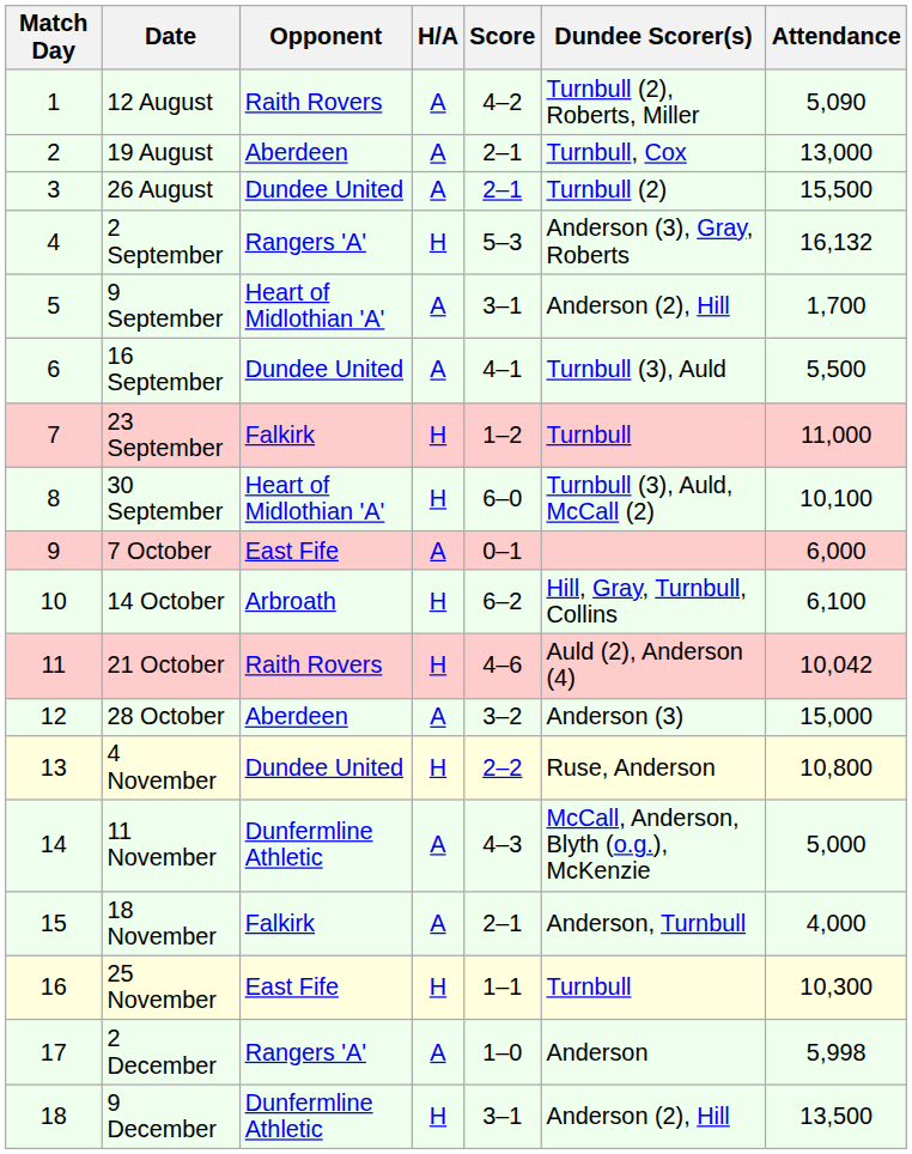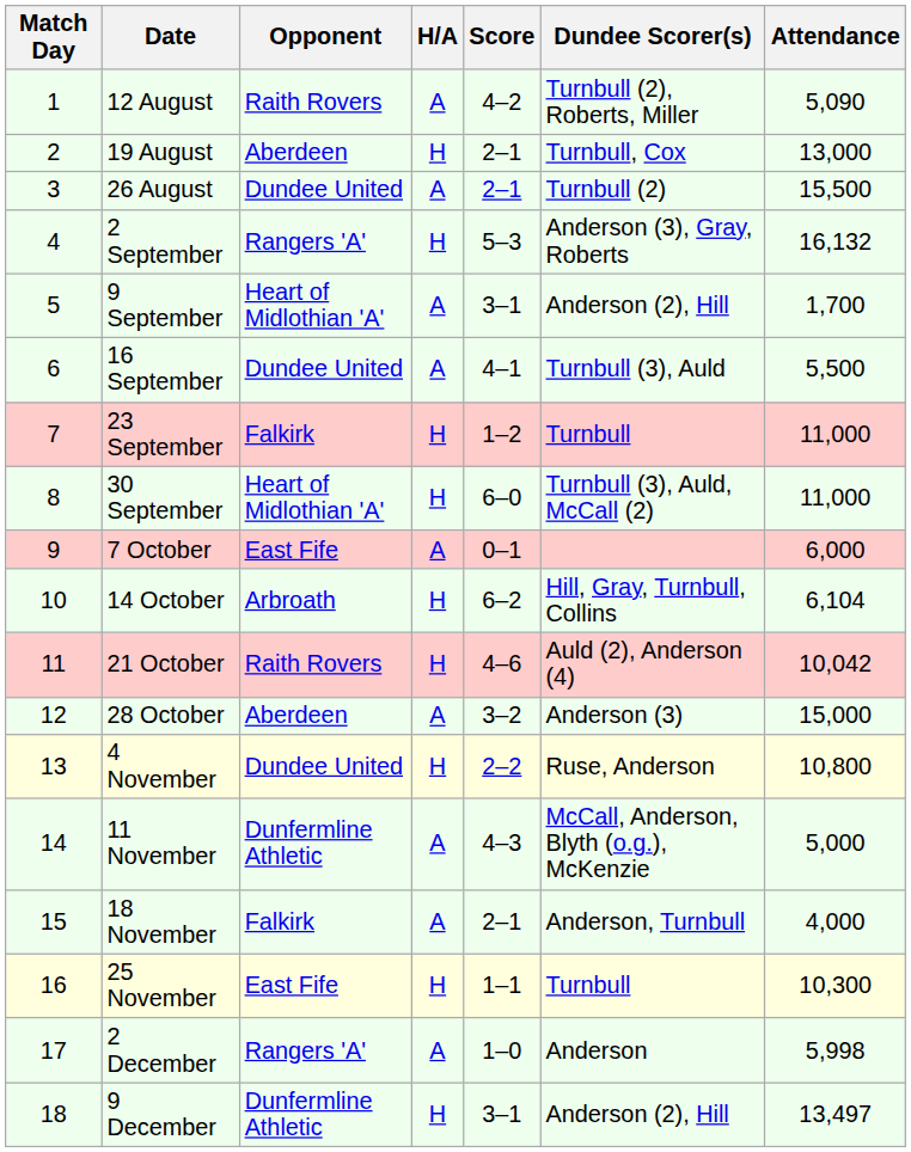19 August | H/A: A -> H
30 September | Attendance: 10,100 -> 11,000
14 October | Attendance: 6,100 -> 6,104
9 December | Attendance: 13,500 -> 13,497
